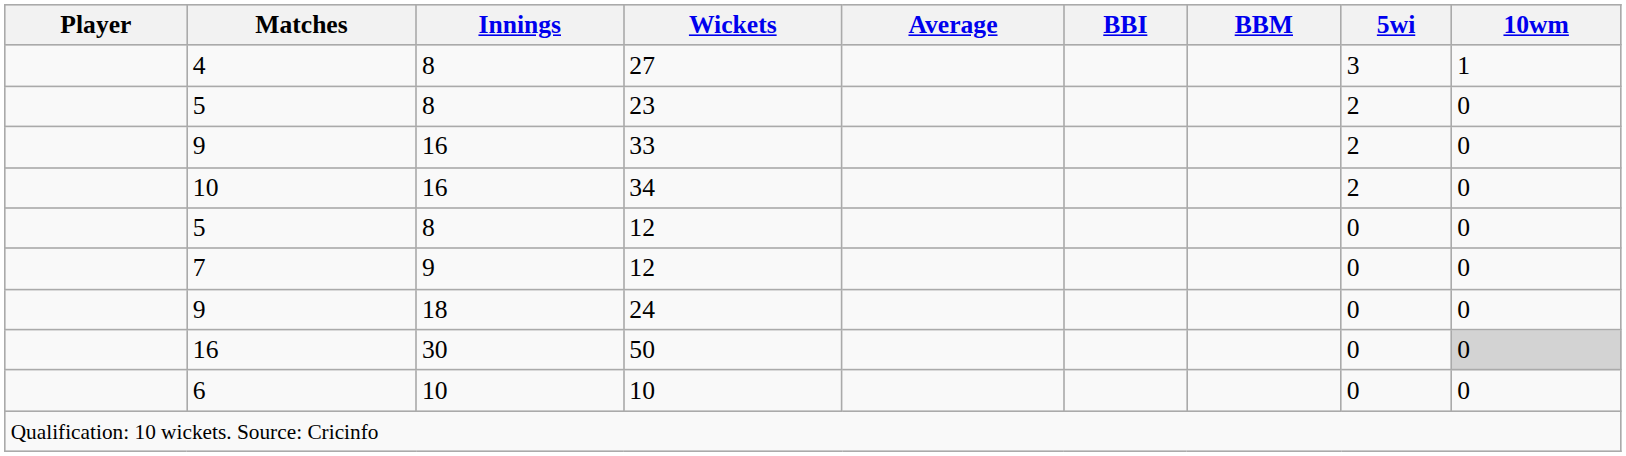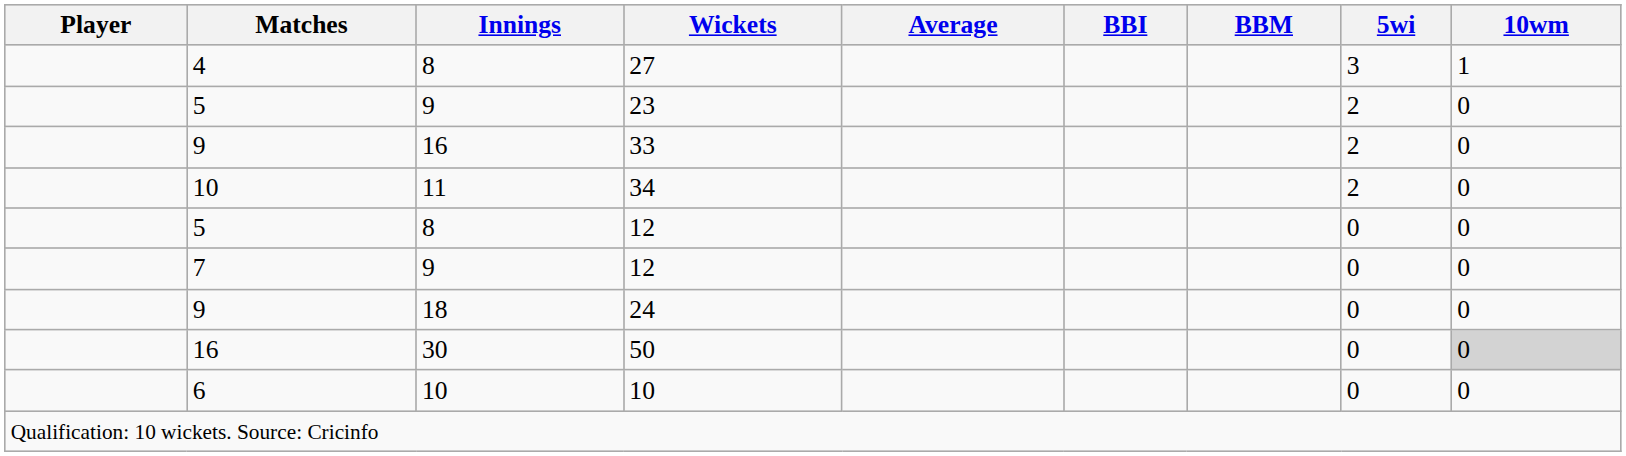23 | Innings: 8 -> 9
34 | Innings: 16 -> 11
